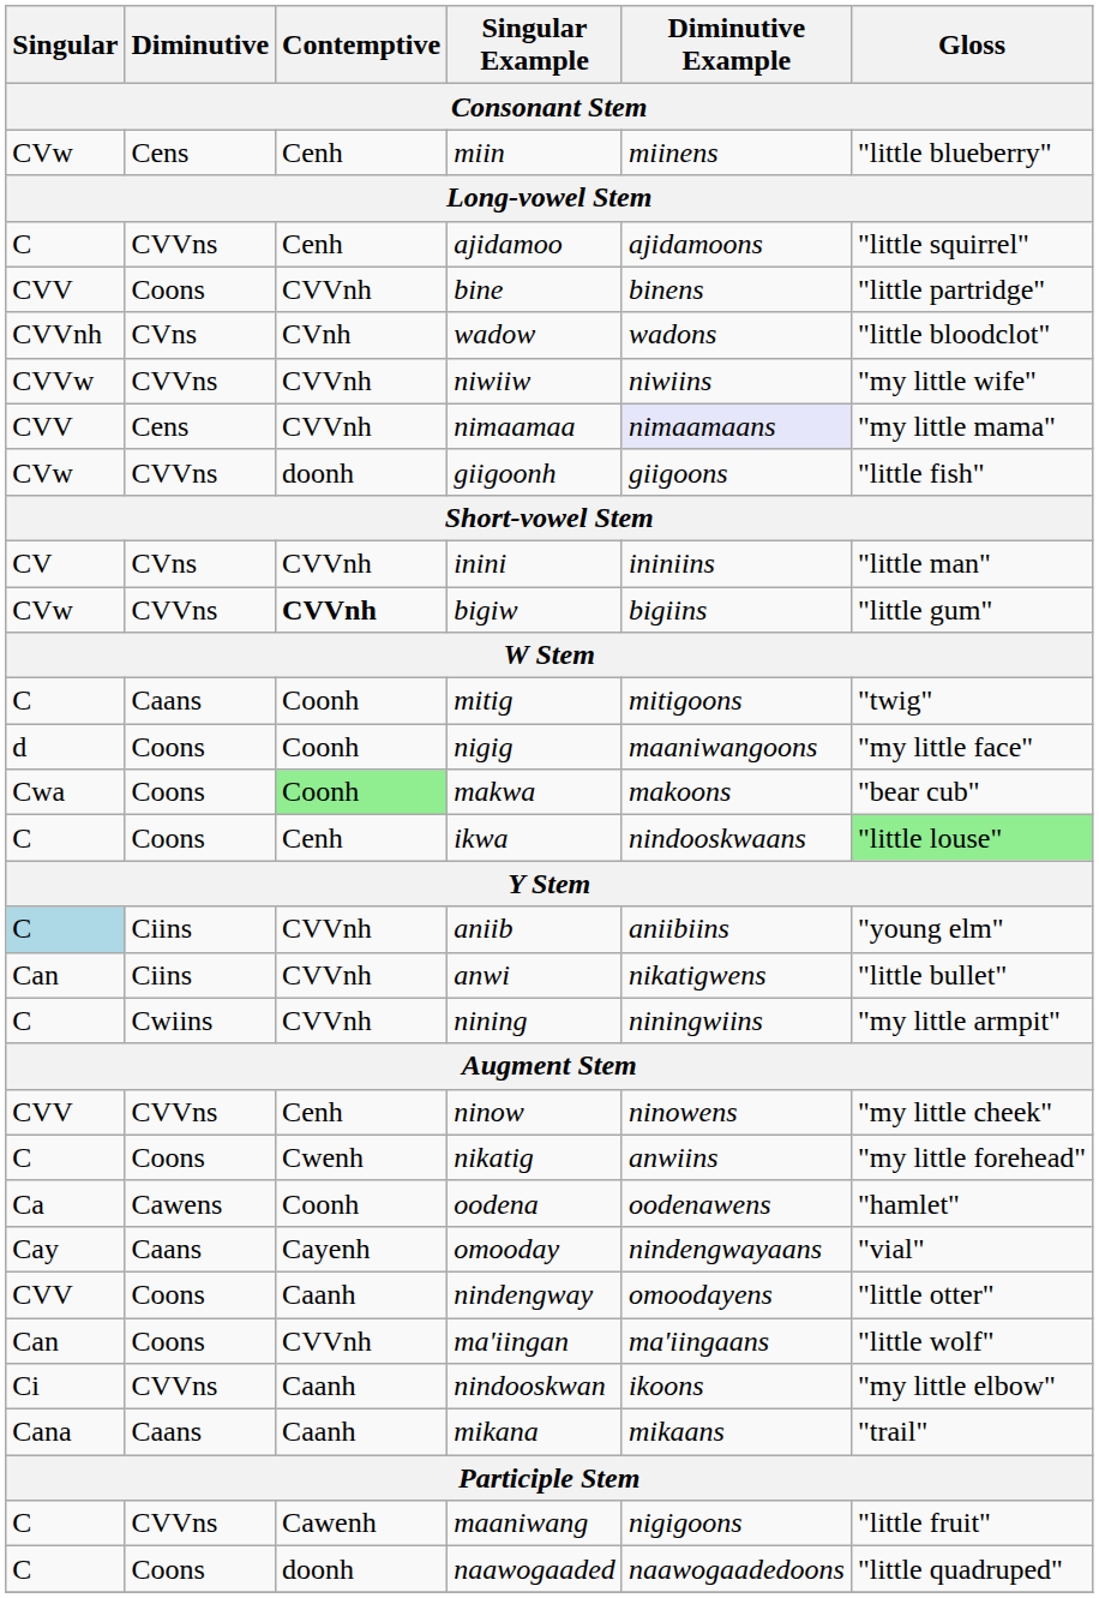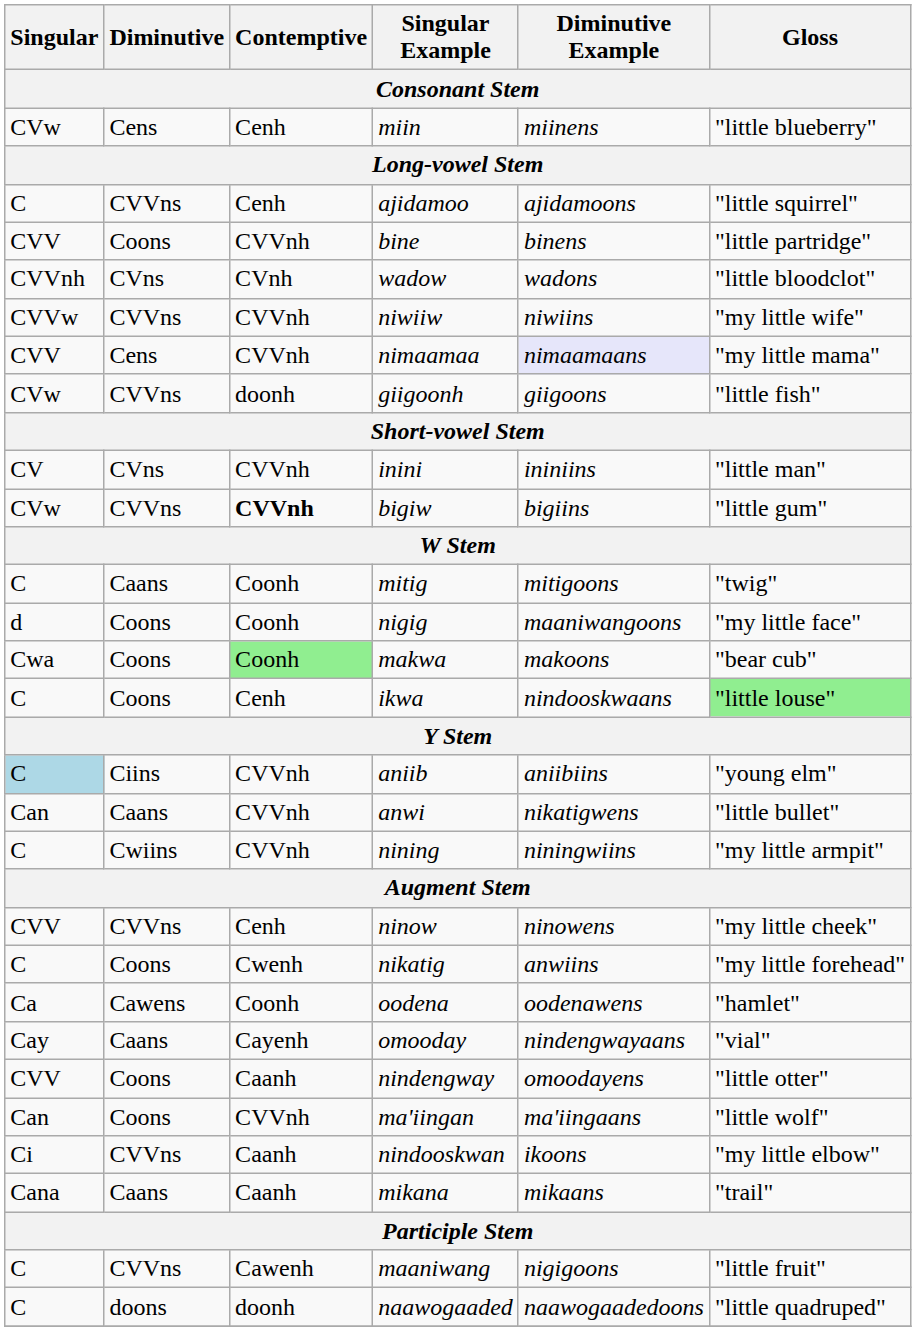anwi | Diminutive: Ciins -> Caans
naawogaaded | Diminutive: Coons -> doons
